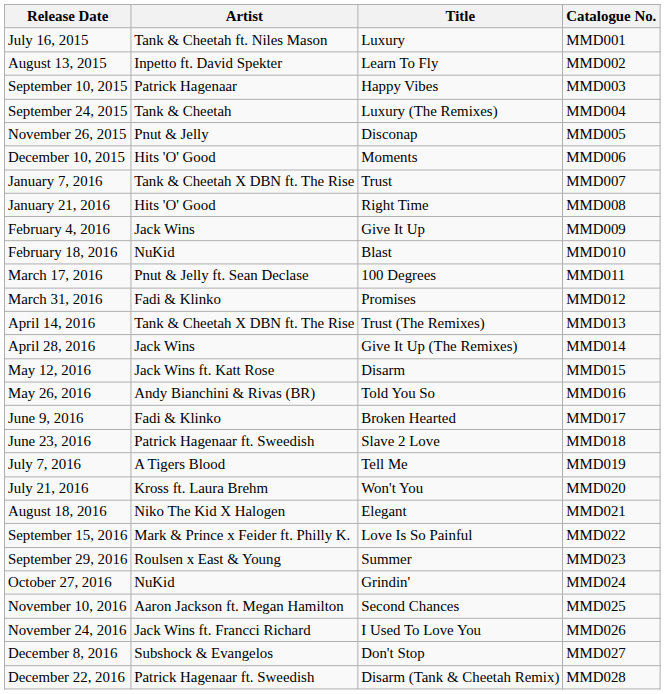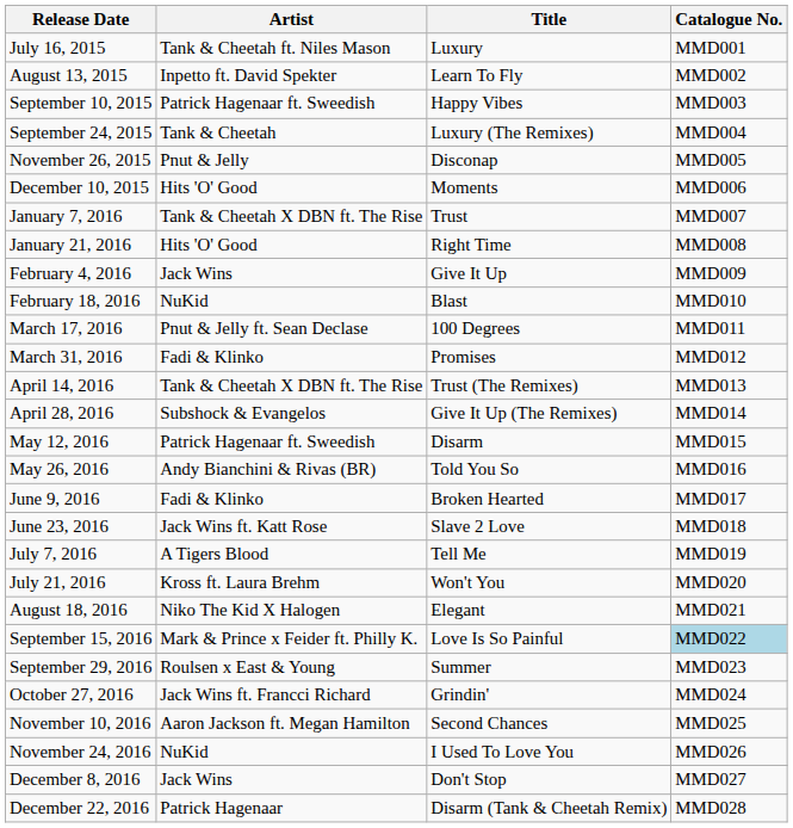September 10, 2015 | Artist: Patrick Hagenaar -> Patrick Hagenaar ft. Sweedish
April 28, 2016 | Artist: Jack Wins -> Subshock & Evangelos
May 12, 2016 | Artist: Jack Wins ft. Katt Rose -> Patrick Hagenaar ft. Sweedish
June 23, 2016 | Artist: Patrick Hagenaar ft. Sweedish -> Jack Wins ft. Katt Rose
September 15, 2016 | Catalogue No.: no background -> lightblue background
October 27, 2016 | Artist: NuKid -> Jack Wins ft. Francci Richard
November 24, 2016 | Artist: Jack Wins ft. Francci Richard -> NuKid
December 8, 2016 | Artist: Subshock & Evangelos -> Jack Wins
December 22, 2016 | Artist: Patrick Hagenaar ft. Sweedish -> Patrick Hagenaar
